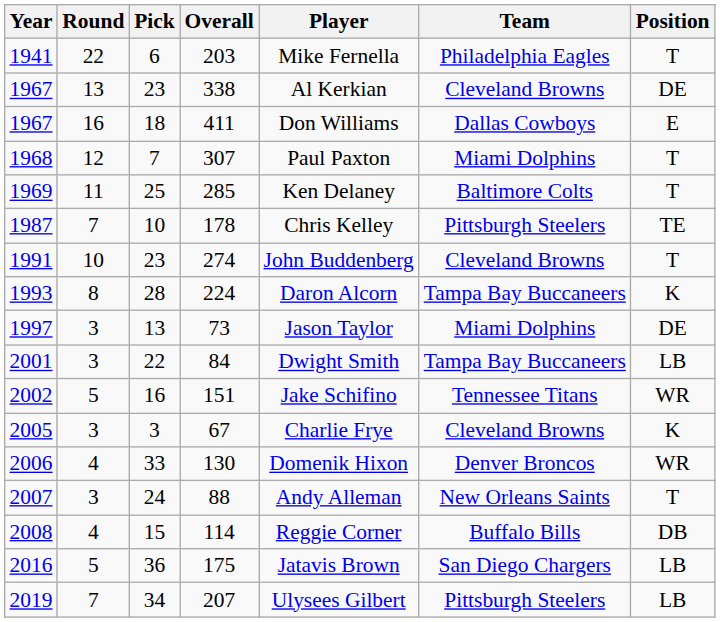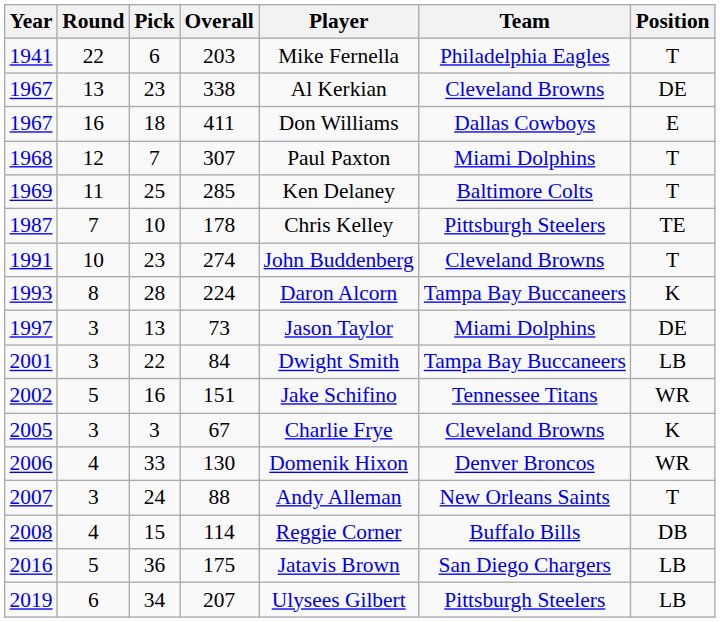207 | Round: 7 -> 6
